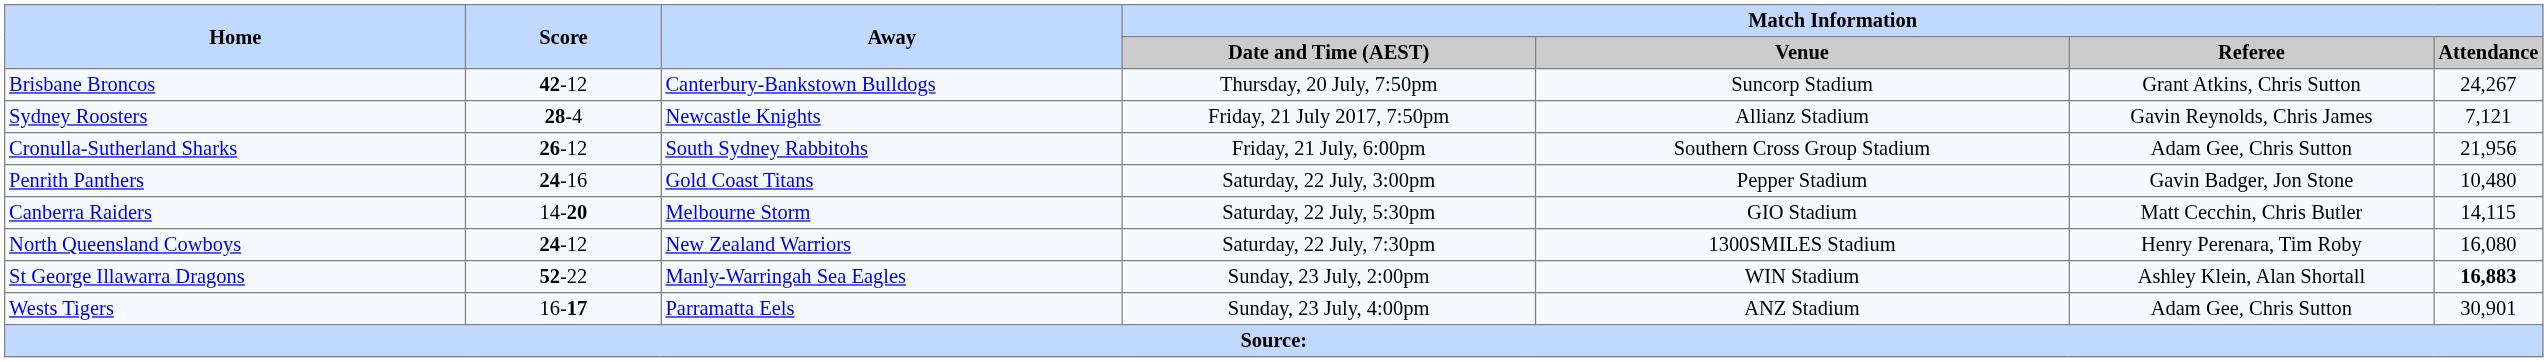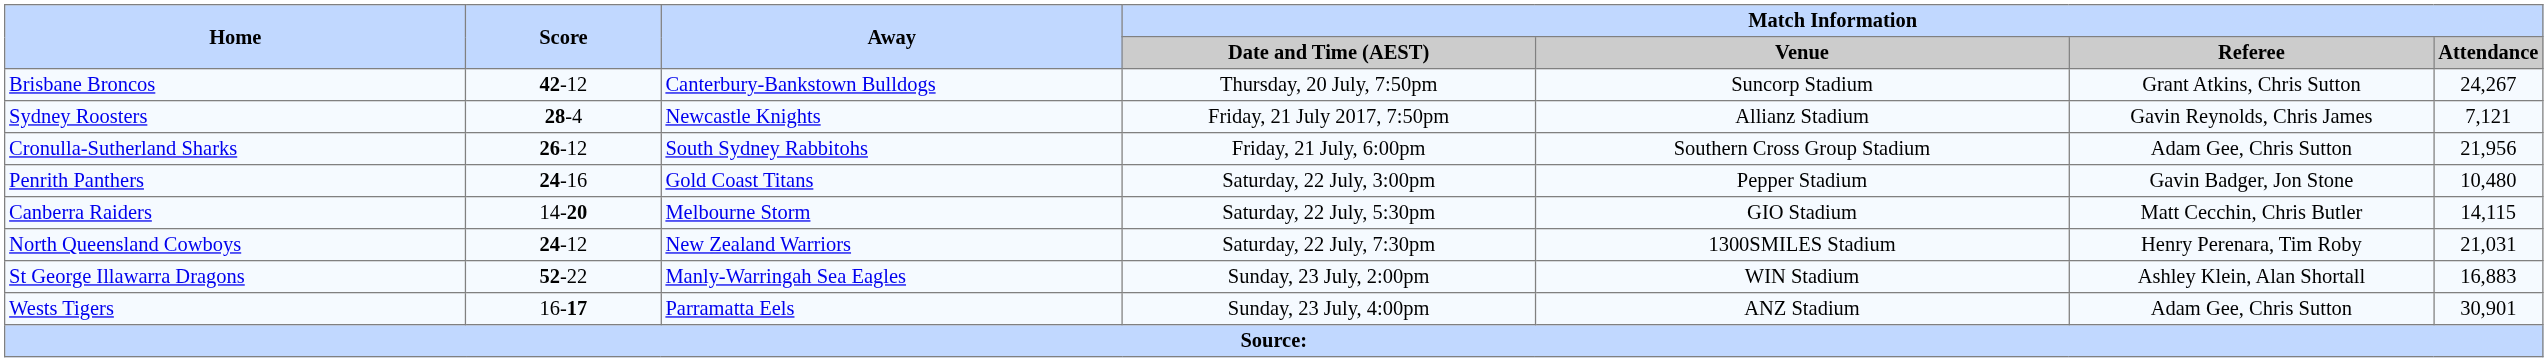North Queensland Cowboys | Match Information / Attendance: 16,080 -> 21,031
St George Illawarra Dragons | Match Information / Attendance: bold -> normal
